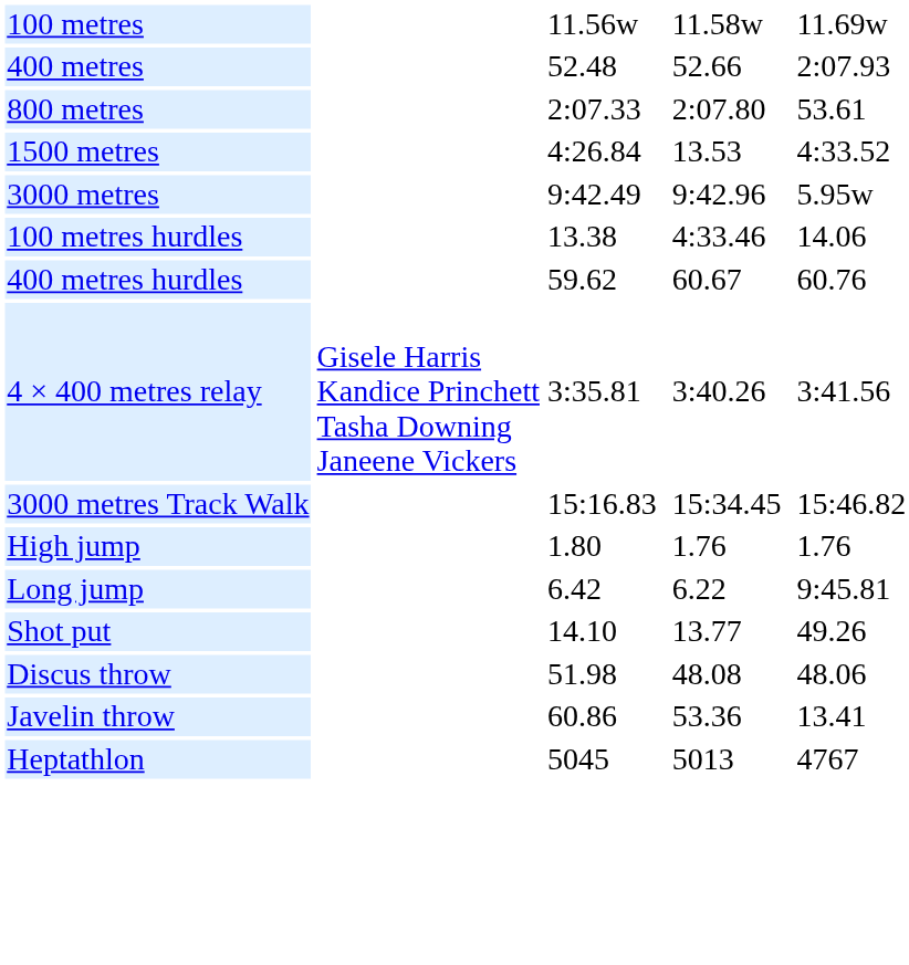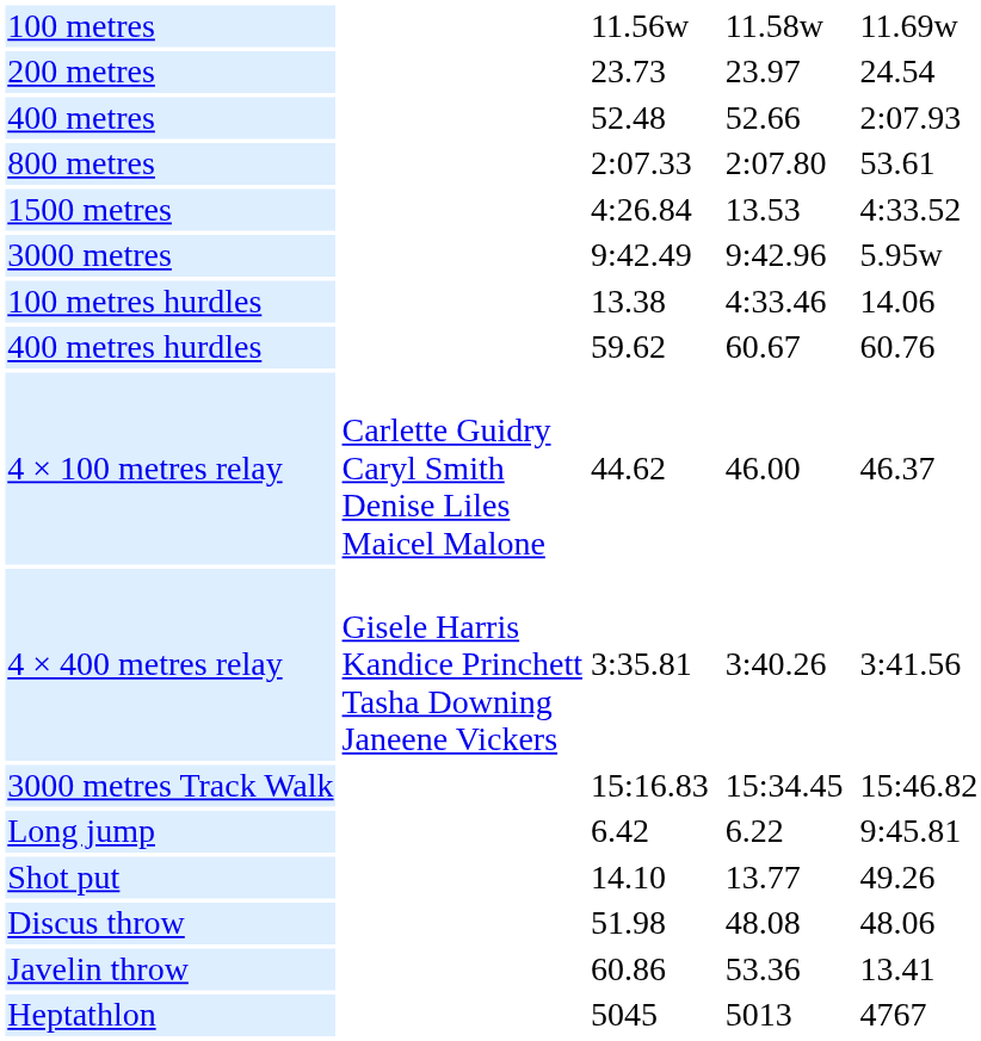+ row: 200 metres | 23.73 | 23.97 | 24.54
+ row: 4 × 100 metres relay | Carlette Guidry Caryl Smith Denise Liles Maicel Malone | 44.62 | 46.00 | 46.37
- row: High jump | 1.80 | 1.76 | 1.76
